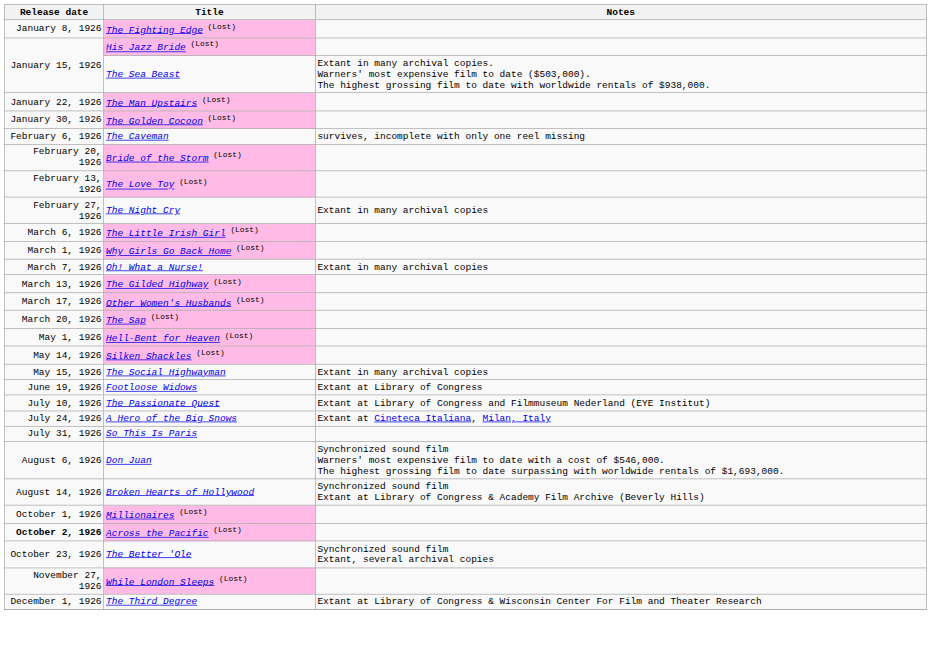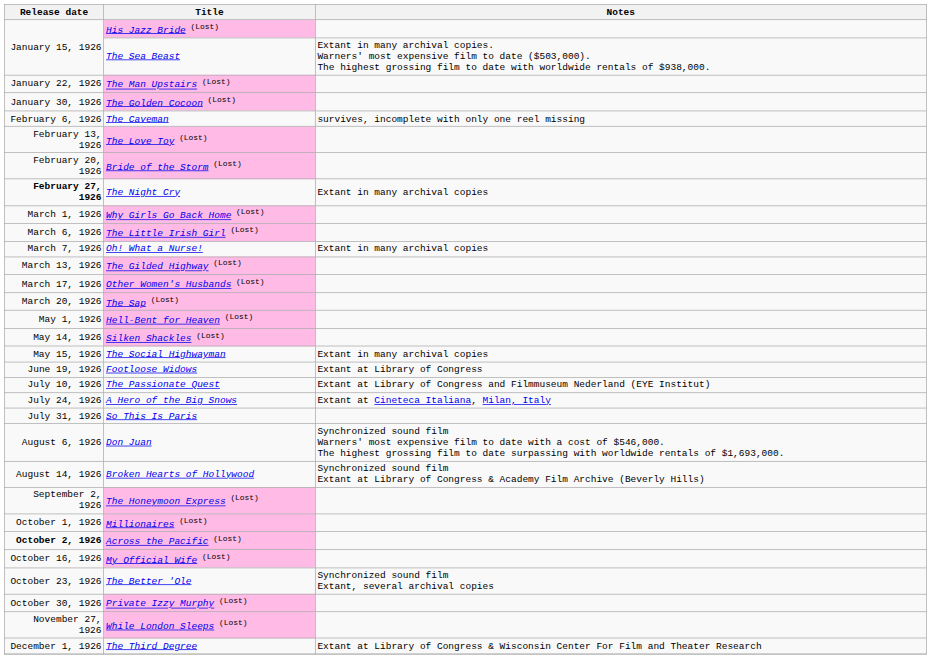- row: January 8, 1926 | The Fighting Edge (Lost)
rows swapped: The Love Toy (Lost) <-> Bride of the Storm (Lost)
The Night Cry | Release date: normal -> bold
rows swapped: Why Girls Go Back Home (Lost) <-> The Little Irish Girl (Lost)
+ row: September 2, 1926 | The Honeymoon Express (Lost)
+ row: October 16, 1926 | My Official Wife (Lost)
+ row: October 30, 1926 | Private Izzy Murphy (Lost)
